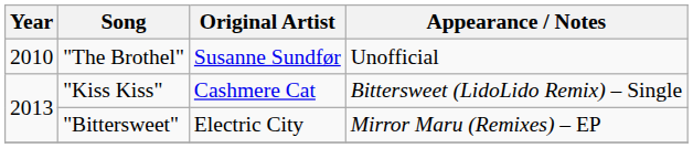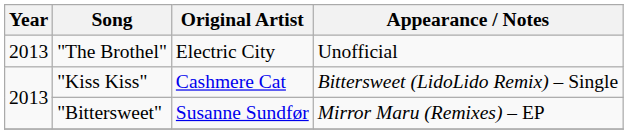"The Brothel" | Year: 2010 -> 2013
"The Brothel" | Original Artist: Susanne Sundfør -> Electric City
"Bittersweet" | Original Artist: Electric City -> Susanne Sundfør
